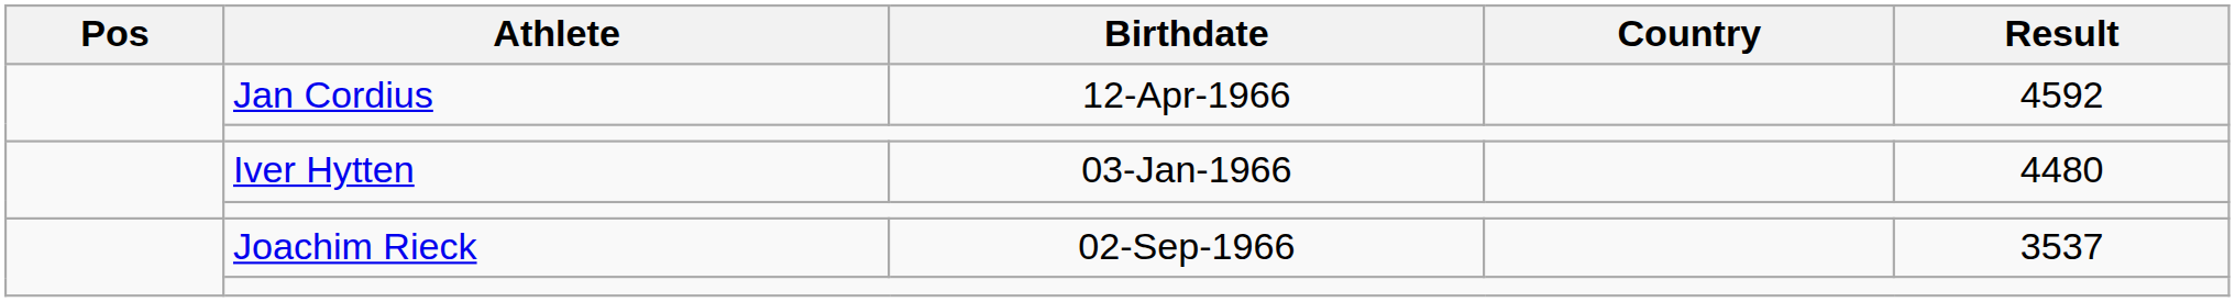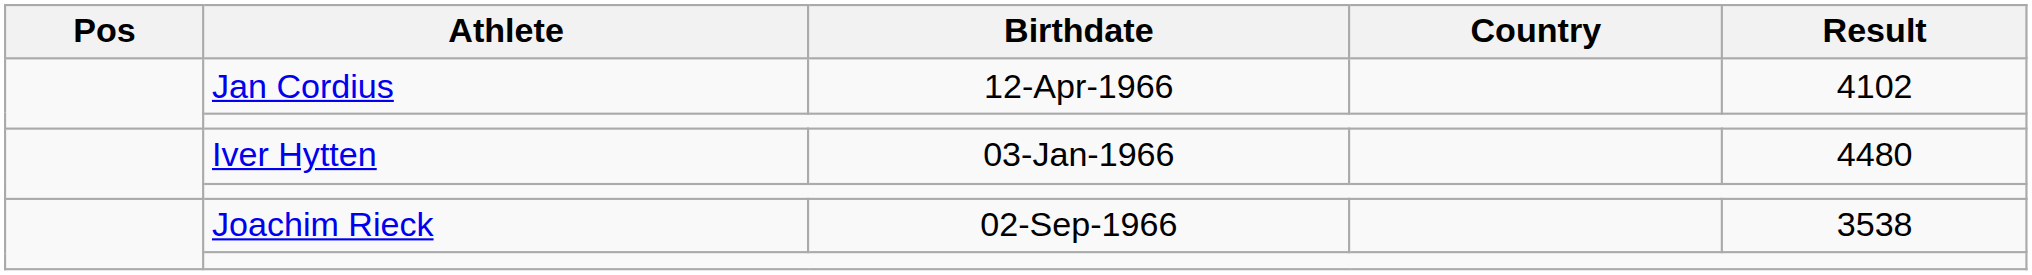Jan Cordius | Result: 4592 -> 4102
Joachim Rieck | Result: 3537 -> 3538
